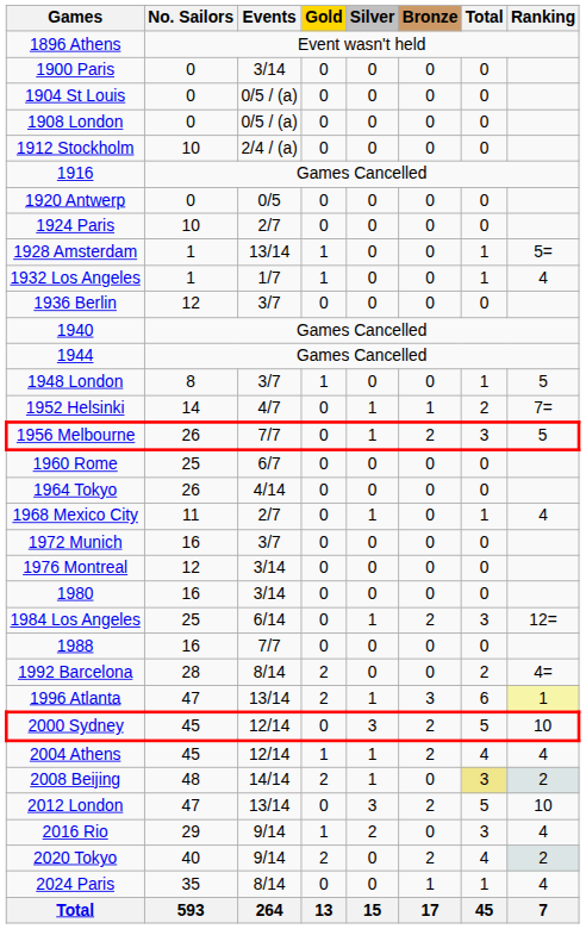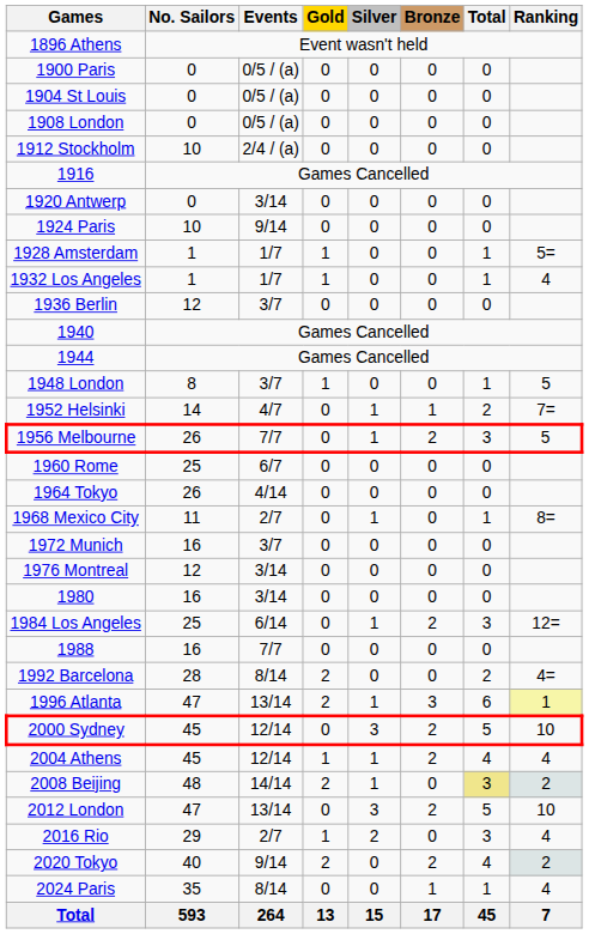1900 Paris | Events: 3/14 -> 0/5 / (a)
1920 Antwerp | Events: 0/5 -> 3/14
1924 Paris | Events: 2/7 -> 9/14
1928 Amsterdam | Events: 13/14 -> 1/7
1968 Mexico City | Ranking: 4 -> 8=
2016 Rio | Events: 9/14 -> 2/7
